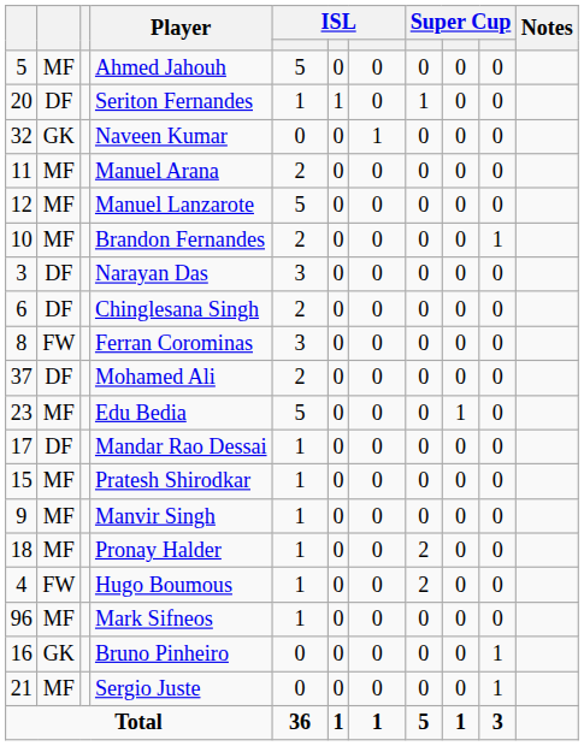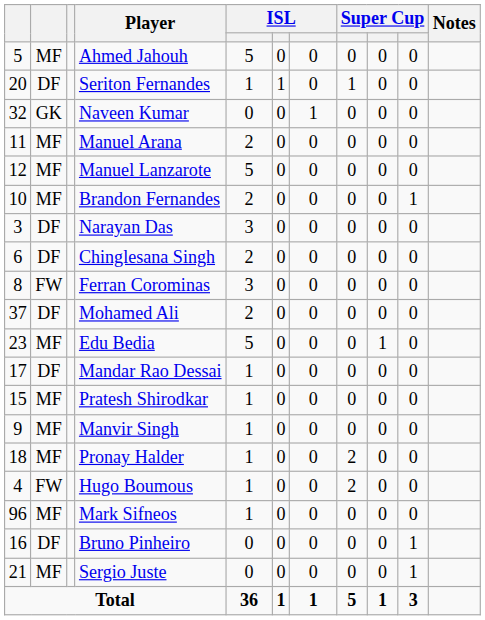Bruno Pinheiro | column 2: GK -> DF
